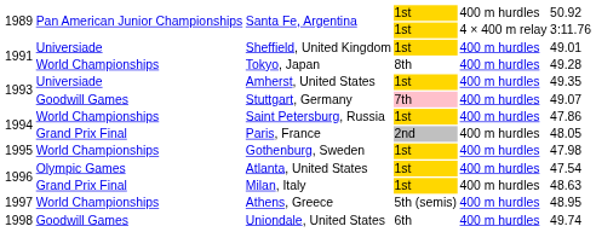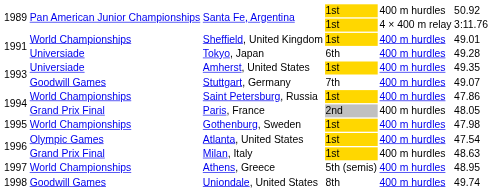Sheffield, United Kingdom | column 2: Universiade -> World Championships
Tokyo, Japan | column 2: World Championships -> Universiade
Tokyo, Japan | column 4: 8th -> 6th
Stuttgart, Germany | column 4: pink background -> no background
Uniondale, United States | column 4: 6th -> 8th
